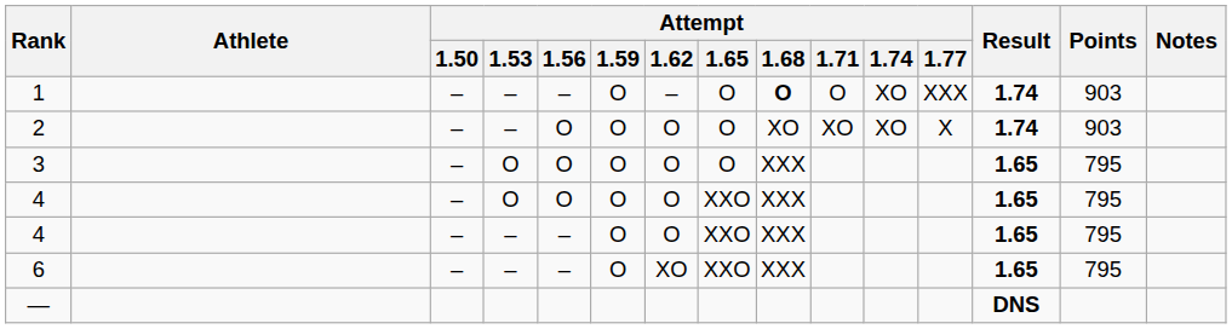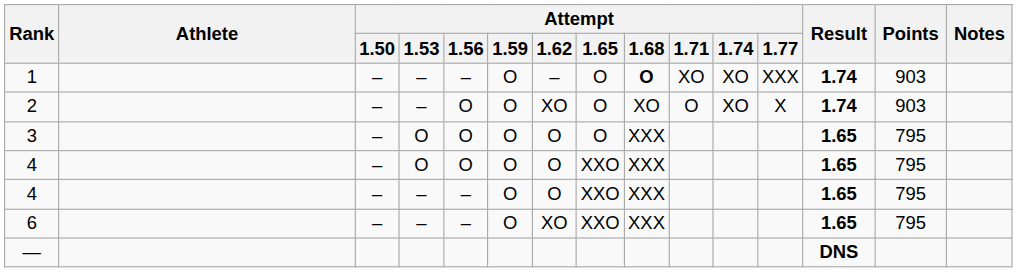1 | Attempt / 1.71: O -> XO
2 | Attempt / 1.62: O -> XO
2 | Attempt / 1.71: XO -> O
